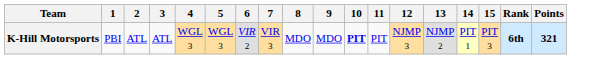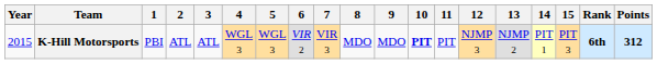+ column: Year | 2015
K-Hill Motorsports | Points: 321 -> 312
